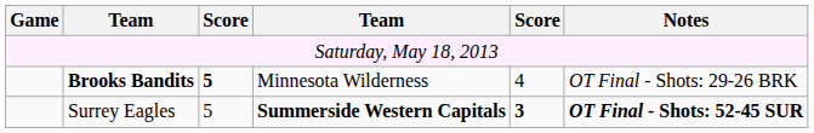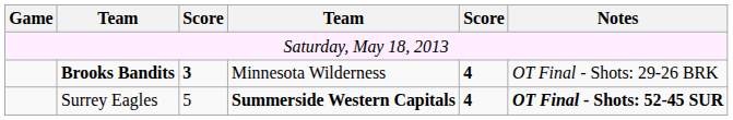Brooks Bandits | column 3: 5 -> 3
Brooks Bandits | column 5: normal -> bold
Surrey Eagles | column 5: 3 -> 4
